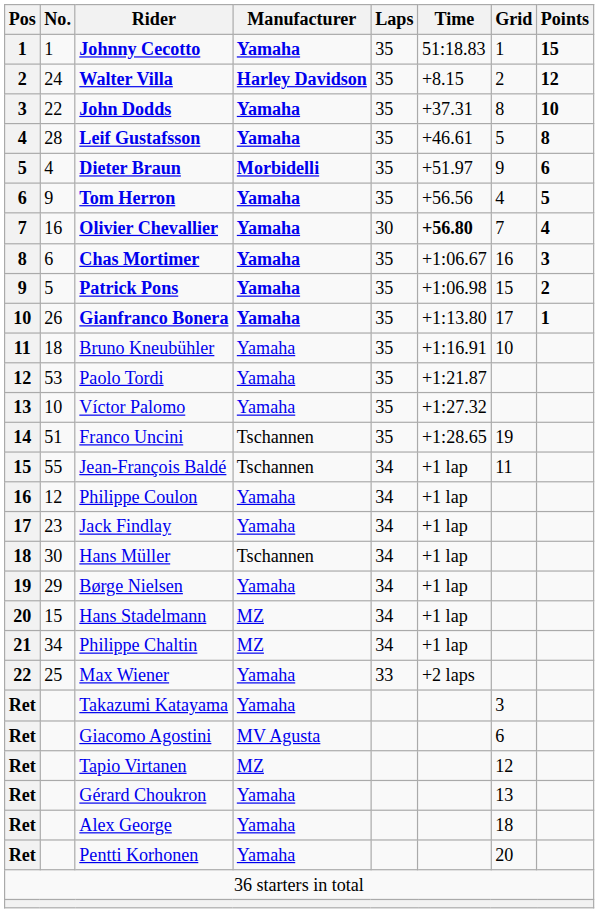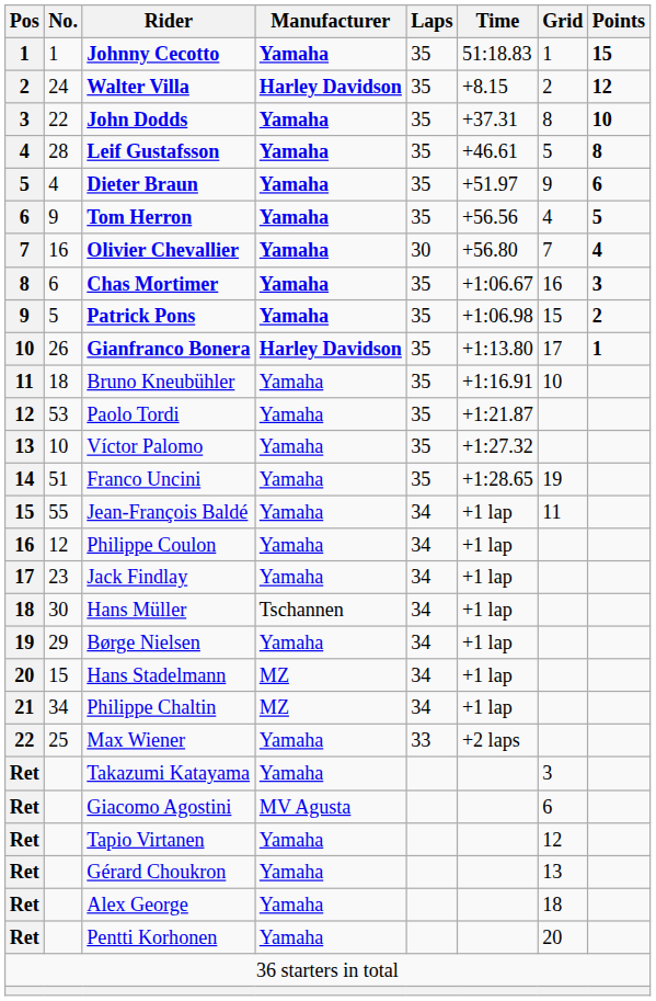Dieter Braun | Manufacturer: Morbidelli -> Yamaha
Olivier Chevallier | Time: bold -> normal
Gianfranco Bonera | Manufacturer: Yamaha -> Harley Davidson
Franco Uncini | Manufacturer: Tschannen -> Yamaha
Jean-François Baldé | Manufacturer: Tschannen -> Yamaha
Tapio Virtanen | Manufacturer: MZ -> Yamaha
